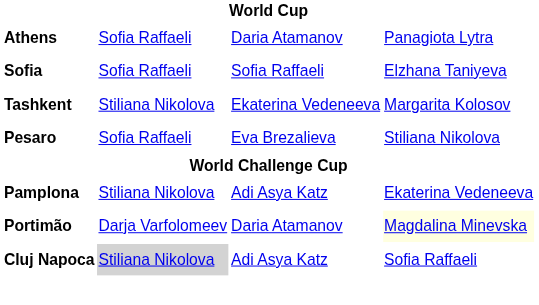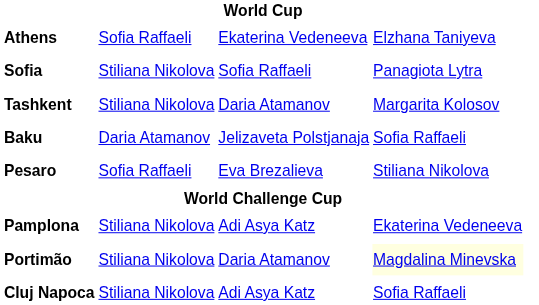Athens | column 3: Daria Atamanov -> Ekaterina Vedeneeva
Athens | column 4: Panagiota Lytra -> Elzhana Taniyeva
Sofia | column 2: Sofia Raffaeli -> Stiliana Nikolova
Sofia | column 4: Elzhana Taniyeva -> Panagiota Lytra
Tashkent | column 3: Ekaterina Vedeneeva -> Daria Atamanov
+ row: Baku | Daria Atamanov | Jelizaveta Polstjanaja | Sofia Raffaeli
Portimão | column 2: Darja Varfolomeev -> Stiliana Nikolova
Cluj Napoca | column 2: lightgrey background -> no background
